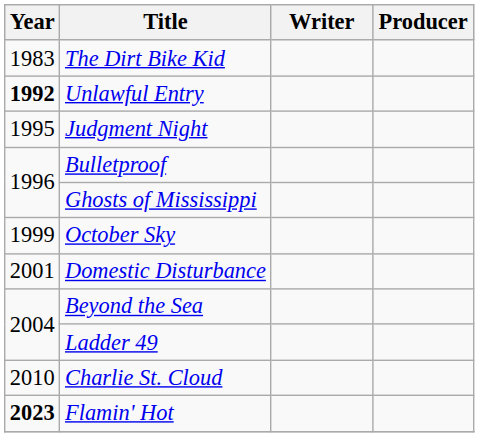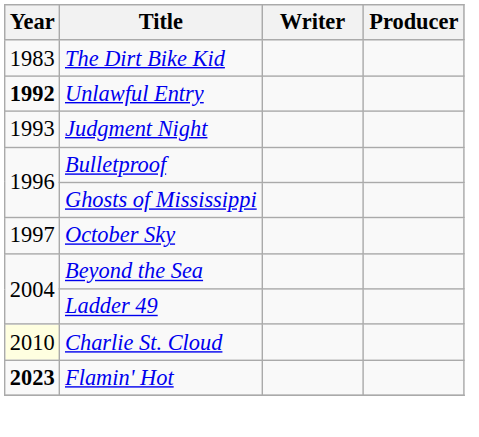Judgment Night | Year: 1995 -> 1993
October Sky | Year: 1999 -> 1997
- row: 2001 | Domestic Disturbance
Charlie St. Cloud | Year: no background -> lightyellow background
